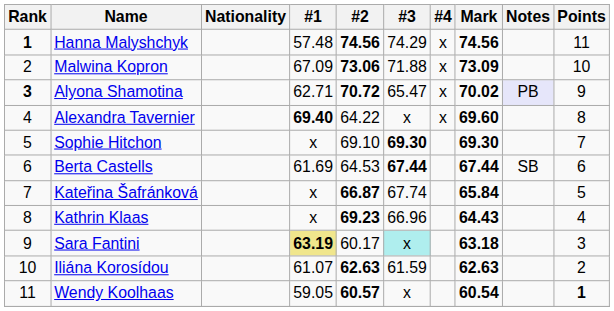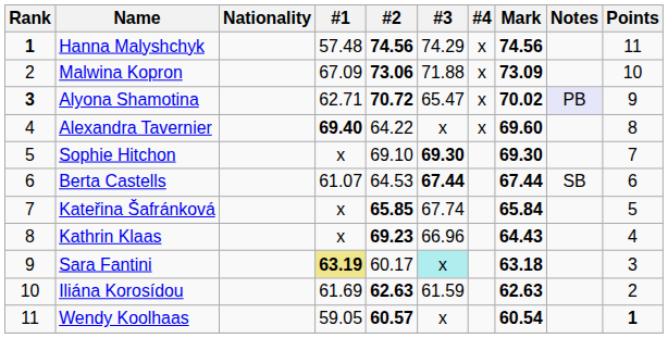Berta Castells | #1: 61.69 -> 61.07
Kateřina Šafránková | #2: 66.87 -> 65.85
Iliána Korosídou | #1: 61.07 -> 61.69
